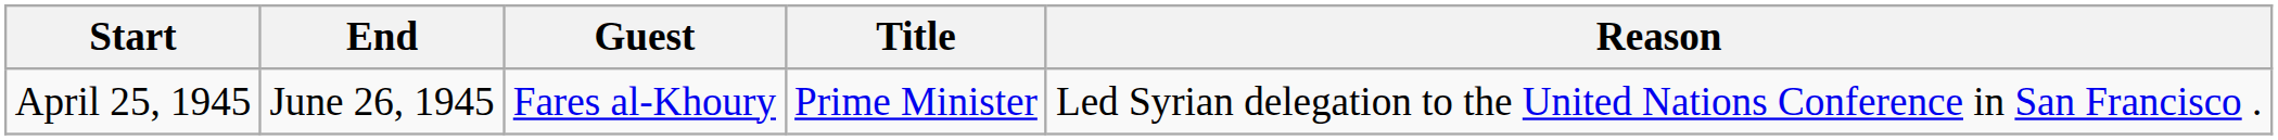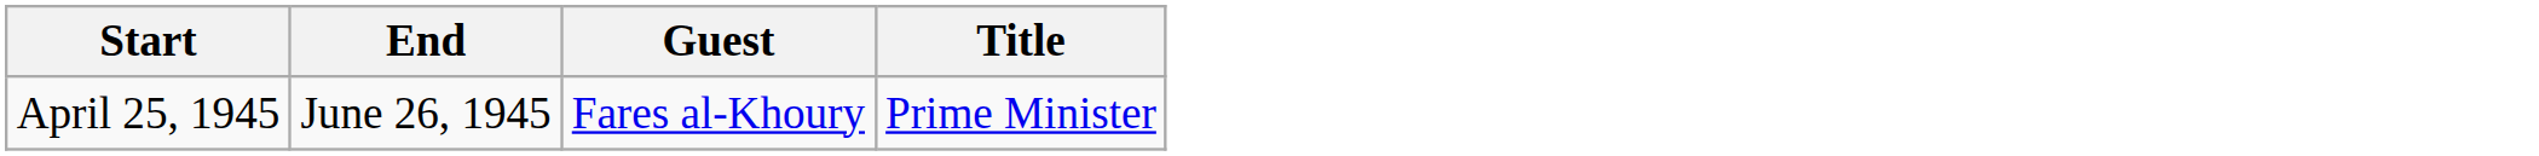- column: Reason | Led Syrian delegation to the United Nations Conference in San Francisco .
